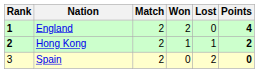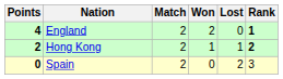columns swapped: Rank <-> Points
